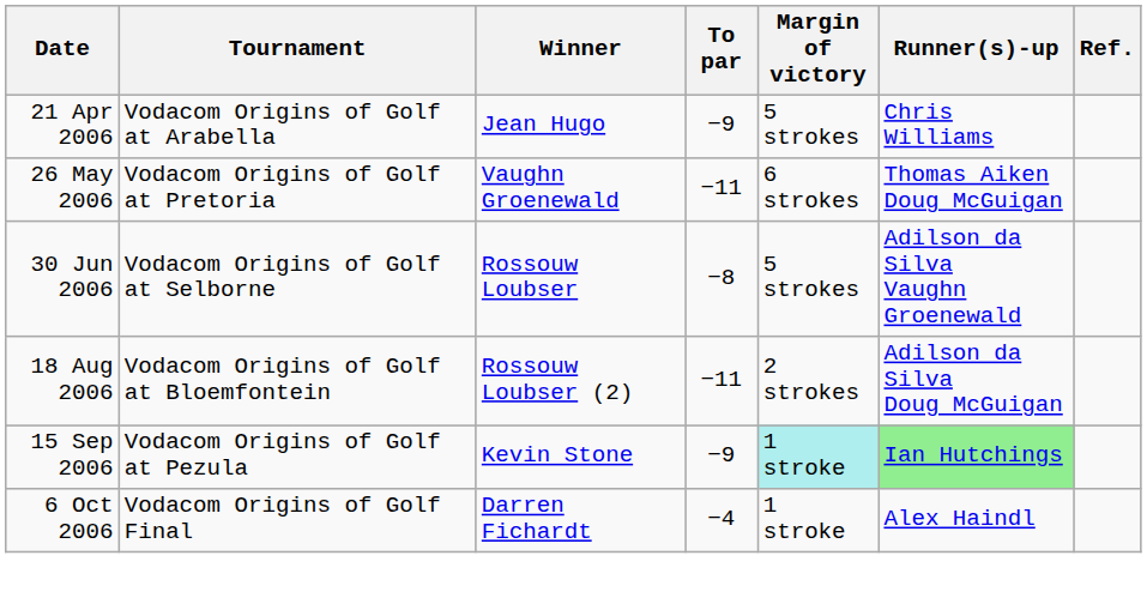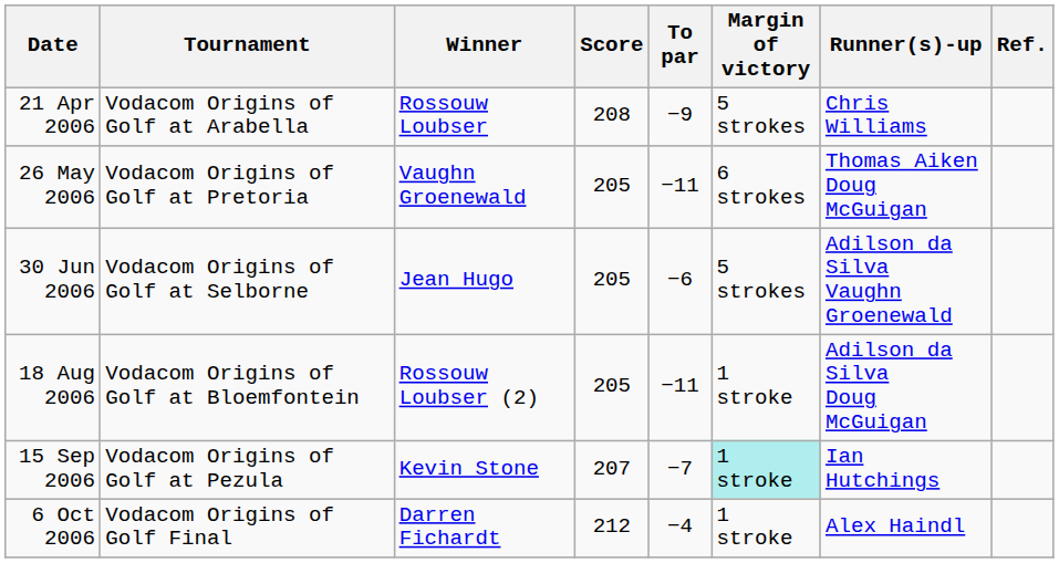+ column: Score | 208 | 205 | 205 | 205 | 207 | 212
21 Apr 2006 | Winner: Jean Hugo -> Rossouw Loubser
30 Jun 2006 | Winner: Rossouw Loubser -> Jean Hugo
30 Jun 2006 | To par: −8 -> −6
18 Aug 2006 | Margin of victory: 2 strokes -> 1 stroke
15 Sep 2006 | To par: −9 -> −7
15 Sep 2006 | Runner(s)-up: lightgreen background -> no background
